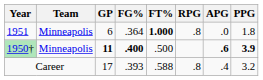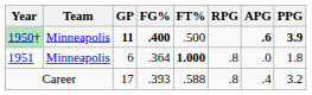rows swapped: 1950† <-> 1951
